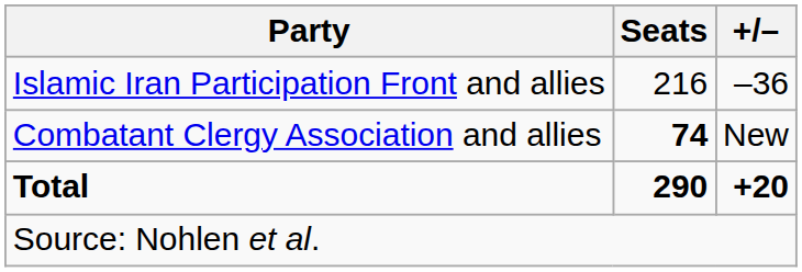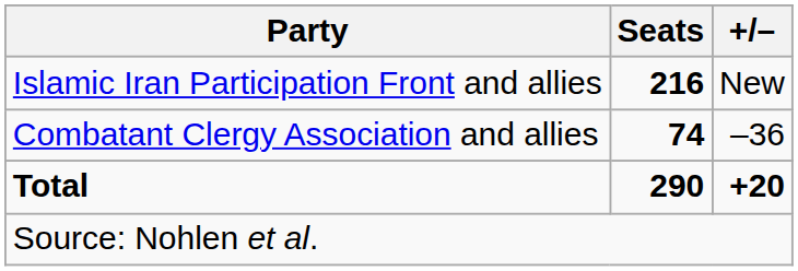Islamic Iran Participation Front and allies | Seats: normal -> bold
Islamic Iran Participation Front and allies | +/–: –36 -> New
Combatant Clergy Association and allies | +/–: New -> –36
